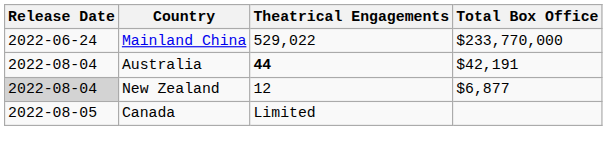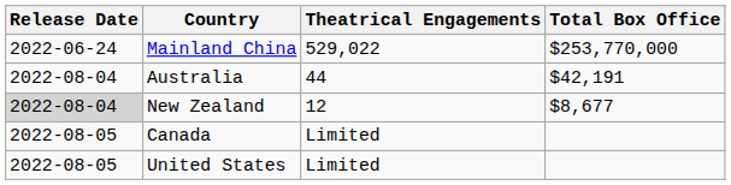Mainland China | Total Box Office: $233,770,000 -> $253,770,000
Australia | Theatrical Engagements: bold -> normal
New Zealand | Total Box Office: $6,877 -> $8,677
+ row: 2022-08-05 | United States | Limited
